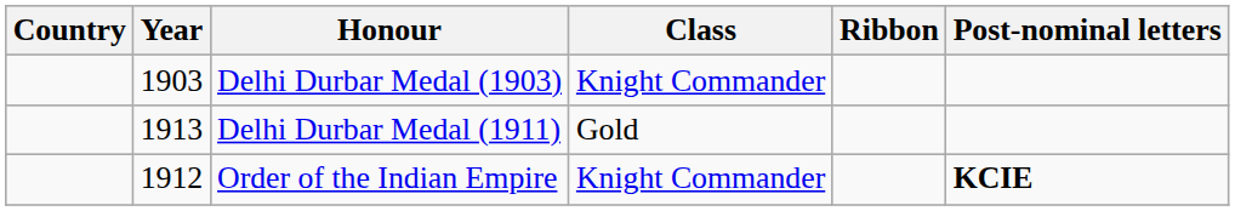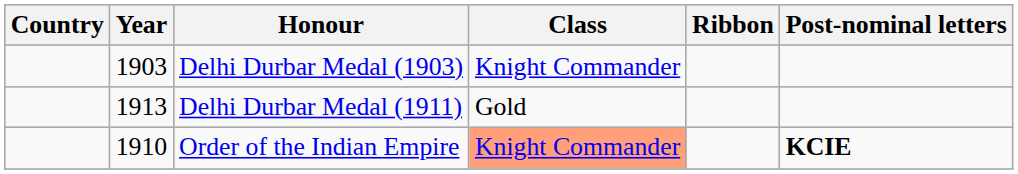Order of the Indian Empire | Year: 1912 -> 1910
Order of the Indian Empire | Class: no background -> lightsalmon background
